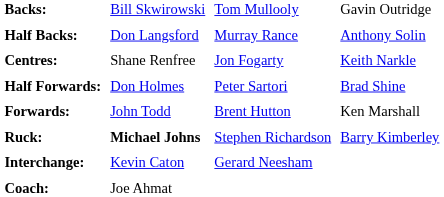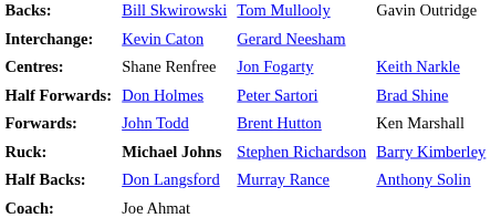rows swapped: Half Backs: <-> Interchange:
